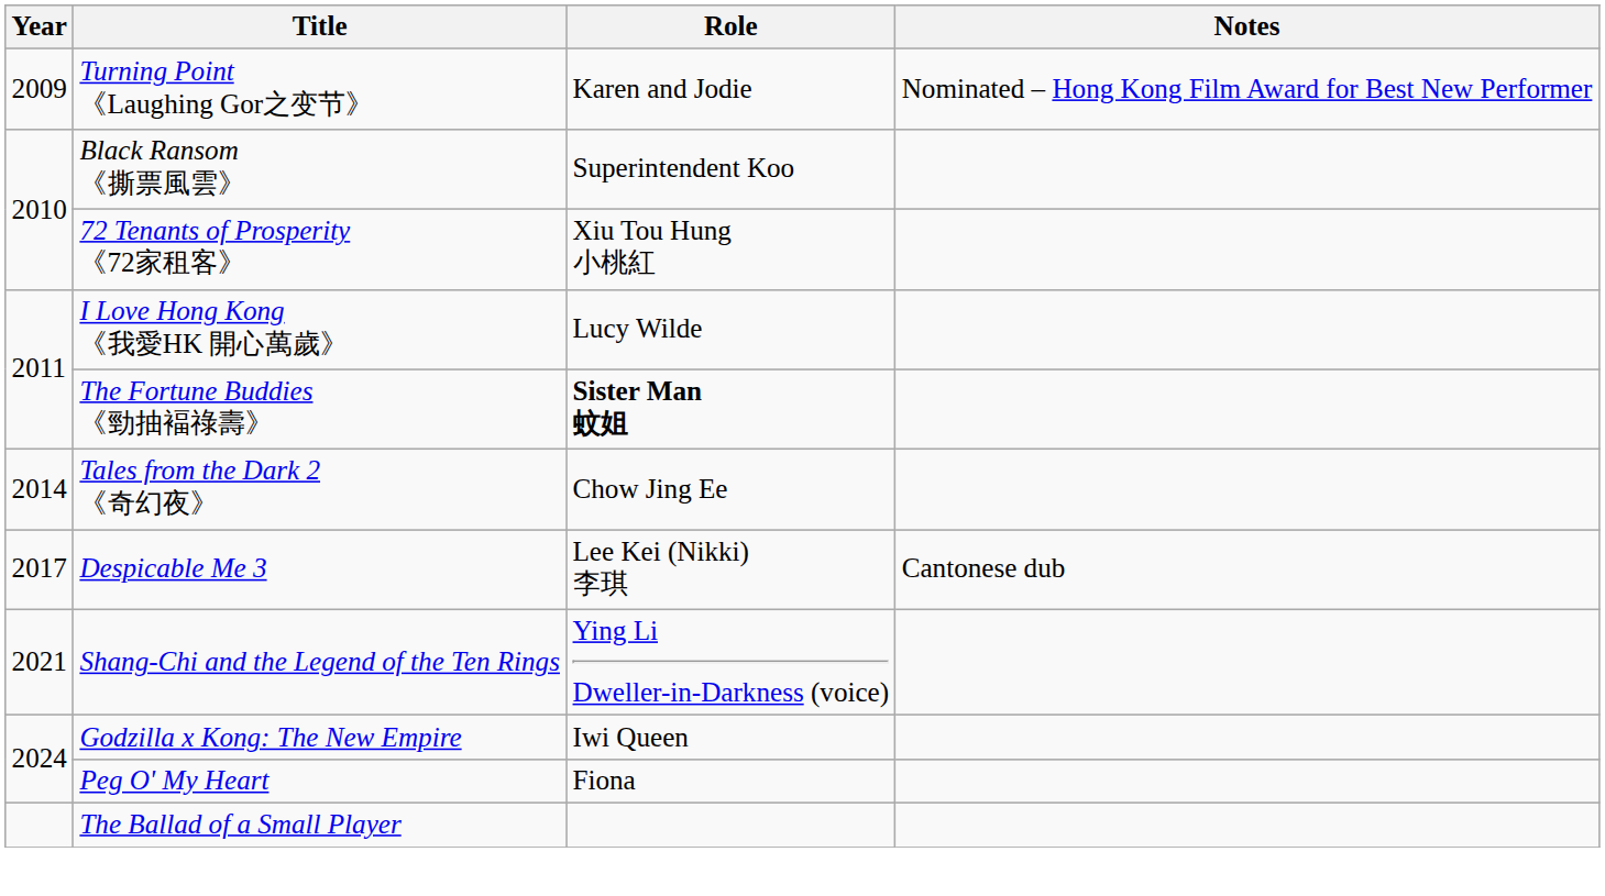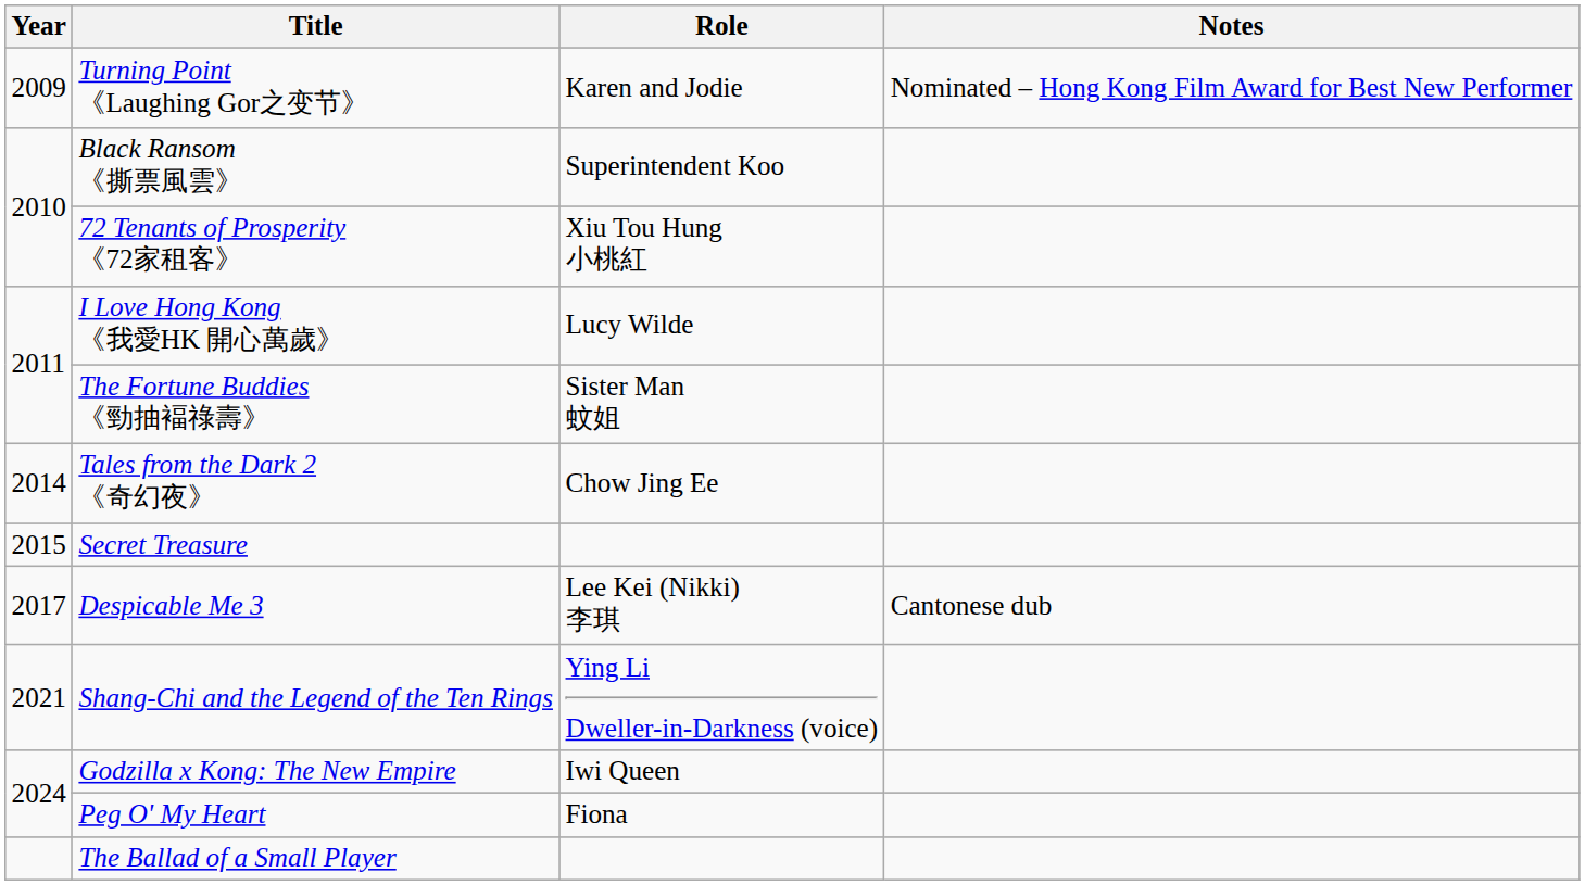The Fortune Buddies 《勁抽褔祿壽》 | Role: bold -> normal
+ row: 2015 | Secret Treasure
